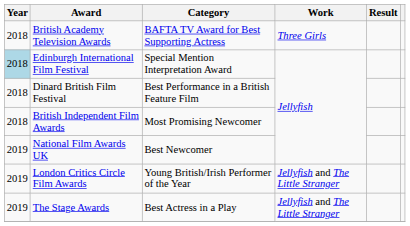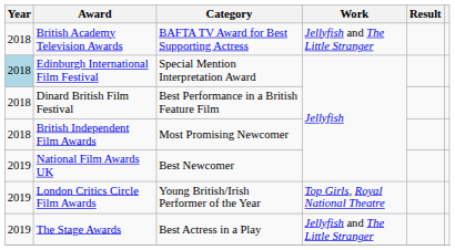British Academy Television Awards | Work: Three Girls -> Jellyfish and The Little Stranger
London Critics Circle Film Awards | Work: Jellyfish and The Little Stranger -> Top Girls, Royal National Theatre
